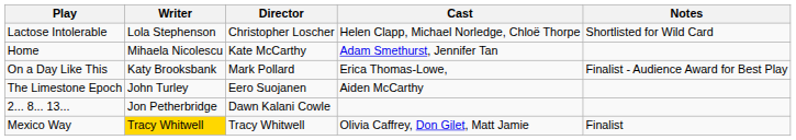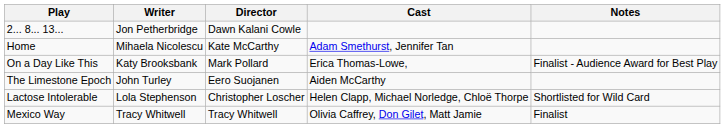rows swapped: Lactose Intolerable <-> 2... 8... 13...
Mexico Way | Writer: gold background -> no background
